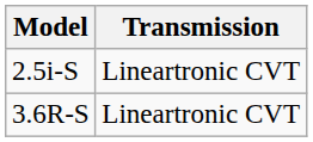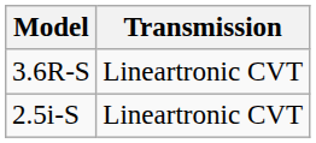rows swapped: 2.5i-S <-> 3.6R-S
